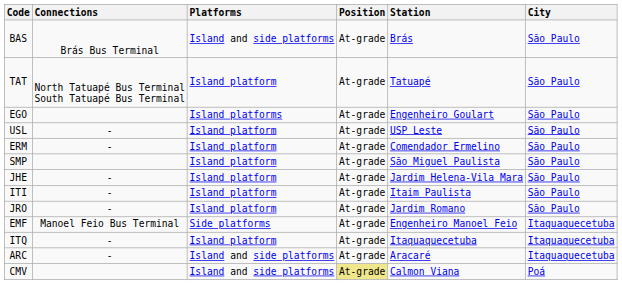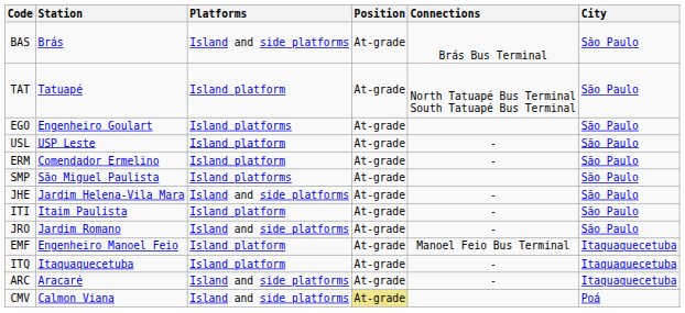columns swapped: Station <-> Connections
SMP | Platforms: Island platform -> Island platforms
JHE | Platforms: Island platform -> Island and side platforms
JRO | Platforms: Island platform -> Island and side platforms
EMF | Platforms: Side platforms -> Island platform
